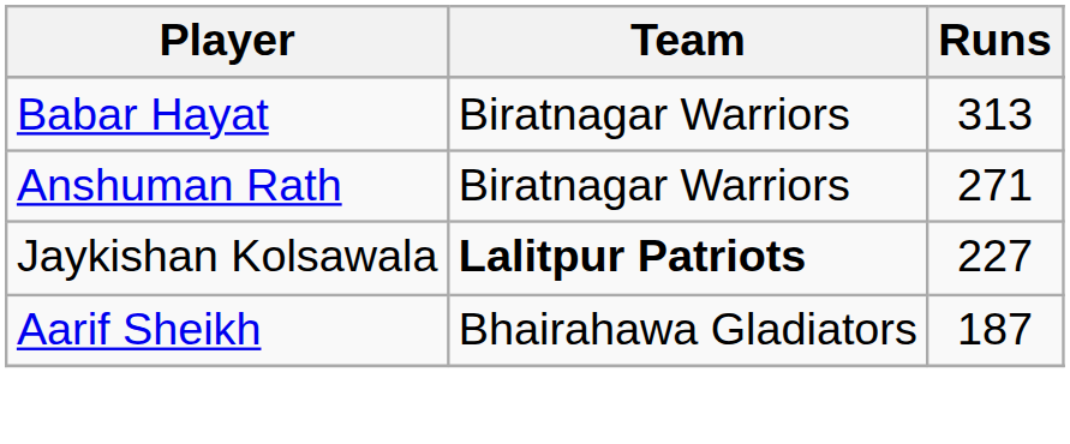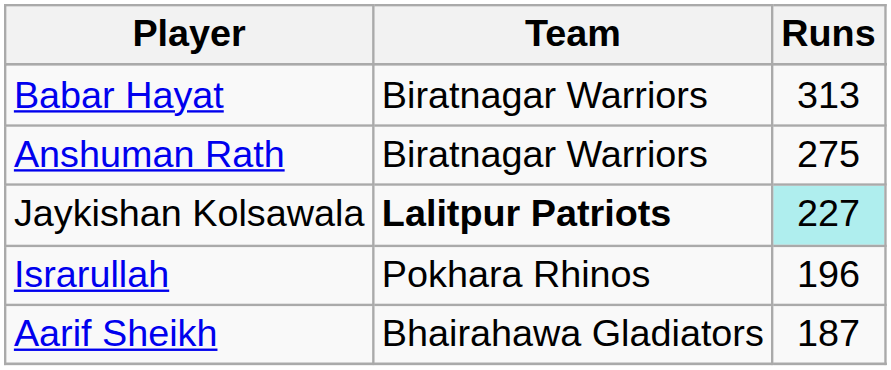Anshuman Rath | Runs: 271 -> 275
Jaykishan Kolsawala | Runs: no background -> paleturquoise background
+ row: Israrullah | Pokhara Rhinos | 196
